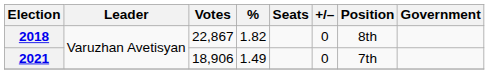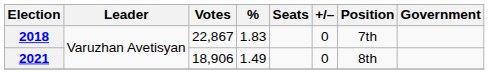2018 | %: 1.82 -> 1.83
2018 | Position: 8th -> 7th
2021 | Position: 7th -> 8th
